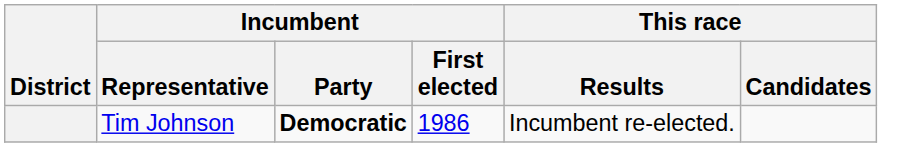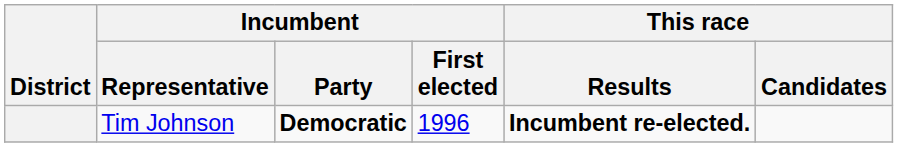Tim Johnson | Incumbent / First elected: 1986 -> 1996
Tim Johnson | This race / Results: normal -> bold
